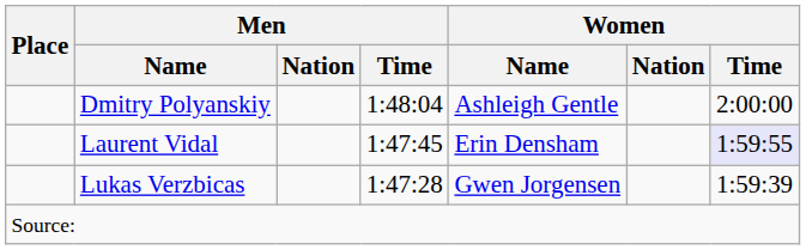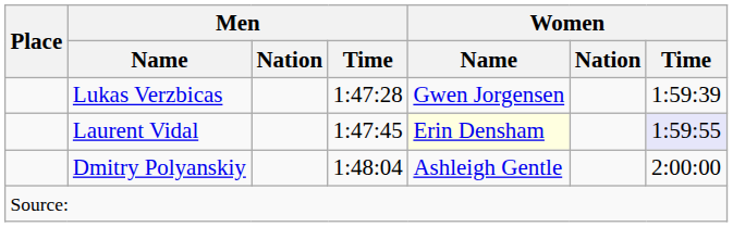rows swapped: Lukas Verzbicas <-> Dmitry Polyanskiy
Laurent Vidal | Women / Name: no background -> lightyellow background
